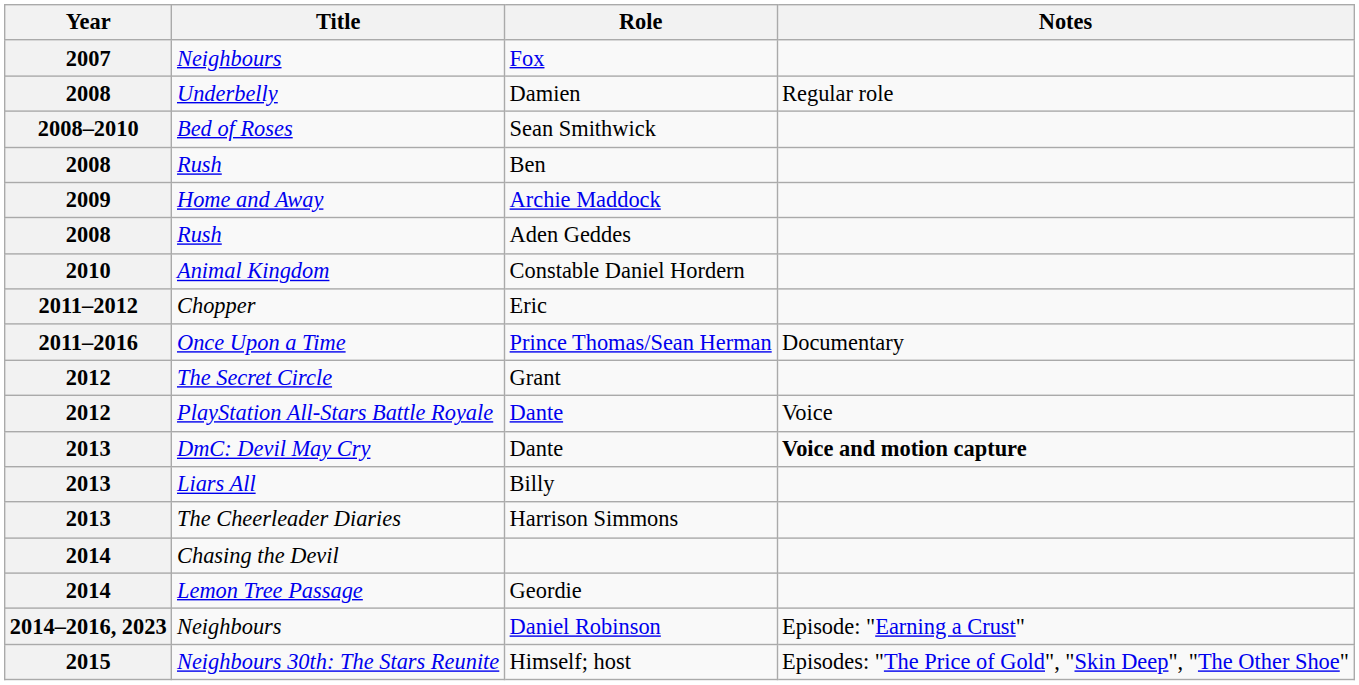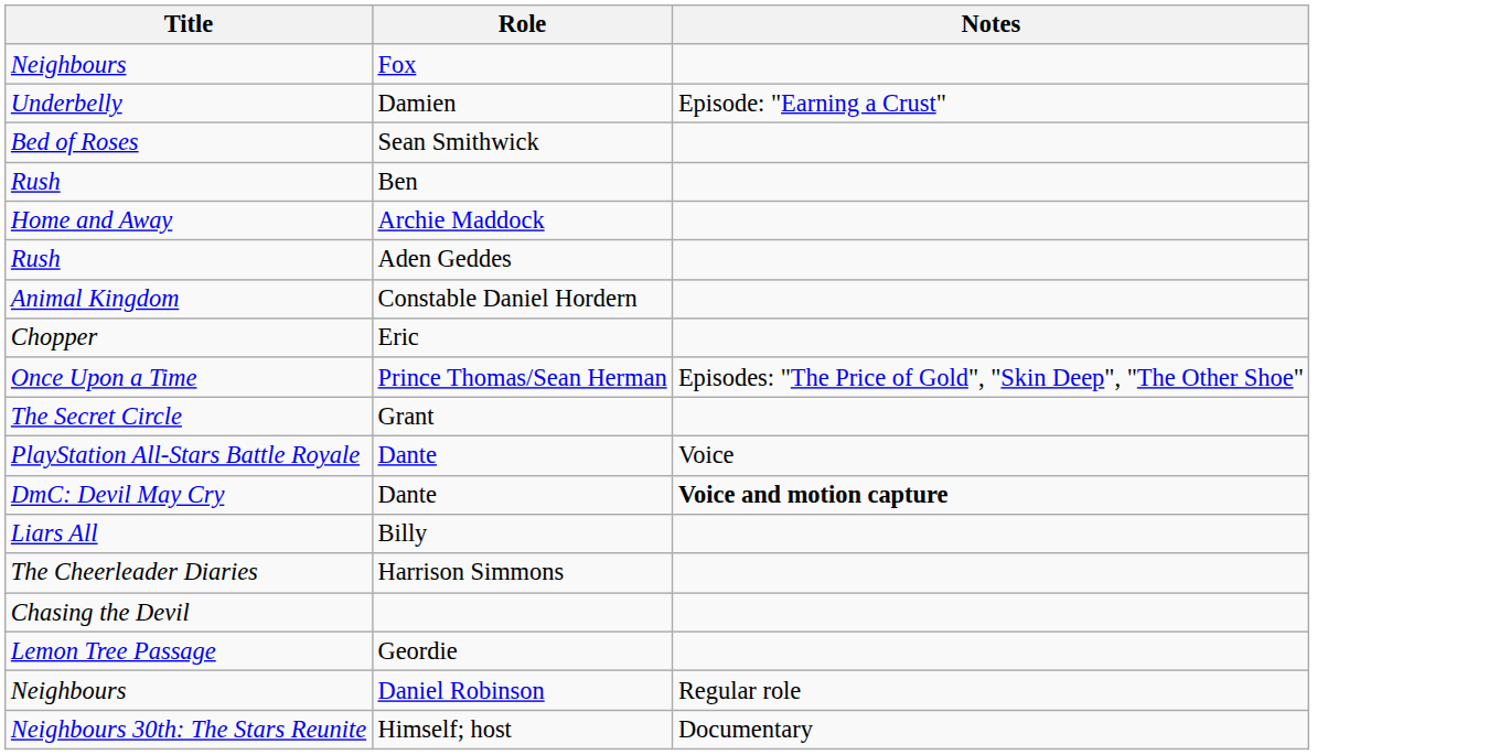- column: Year | 2007 | 2008 | 2008–2010 | 2008 | 2009 | 2008 | 2010 | 2011–2012 | 2011–2016 | 2012 | 2012 | 2013 | 2013 | 2013 | 2014 | 2014 | 2014–2016, 2023 | 2015
Damien | Notes: Regular role -> Episode: "Earning a Crust"
Prince Thomas/Sean Herman | Notes: Documentary -> Episodes: "The Price of Gold", "Skin Deep", "The Other Shoe"
Daniel Robinson | Notes: Episode: "Earning a Crust" -> Regular role
Himself; host | Notes: Episodes: "The Price of Gold", "Skin Deep", "The Other Shoe" -> Documentary
